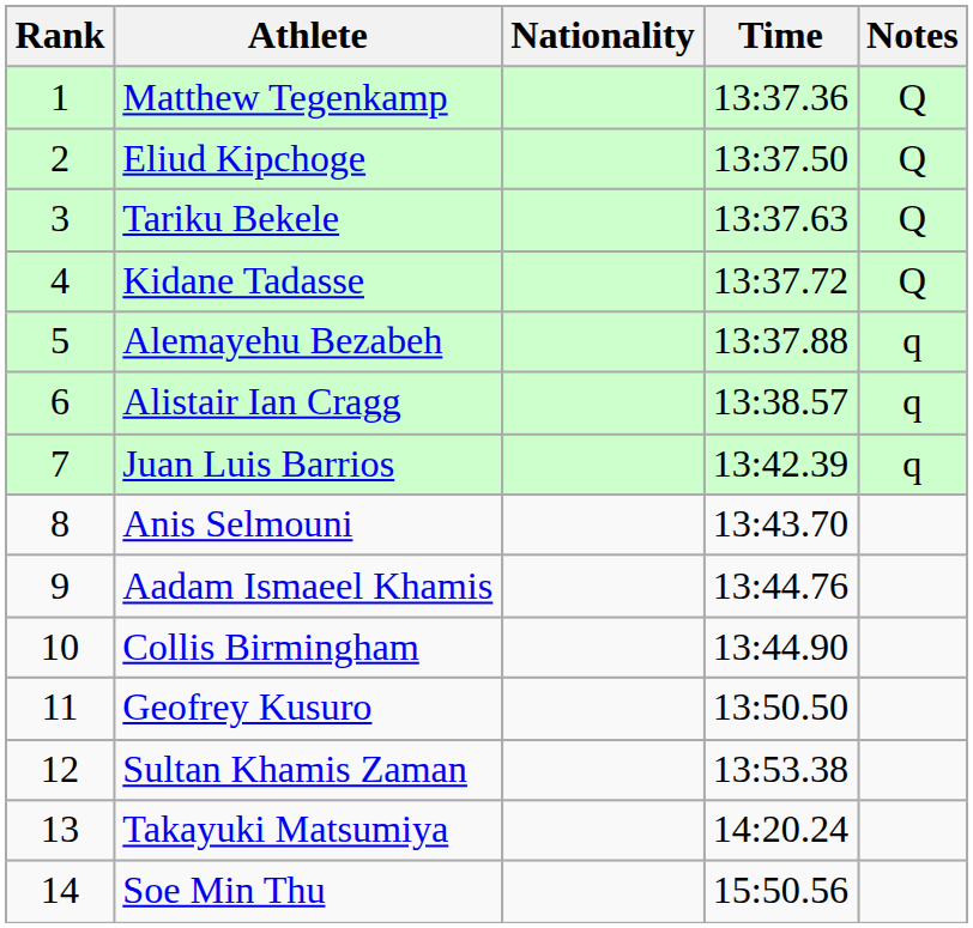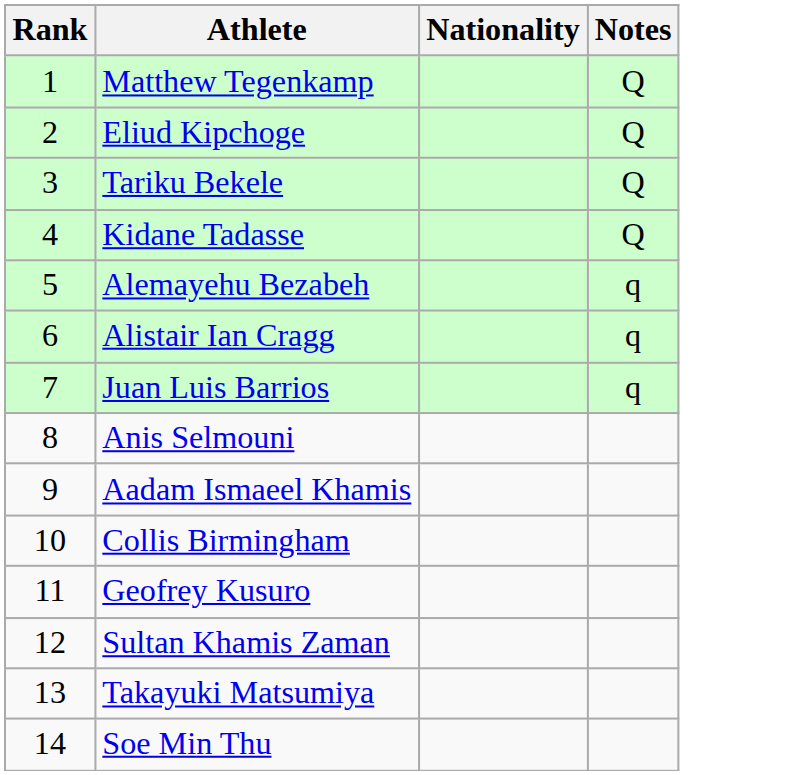- column: Time | 13:37.36 | 13:37.50 | 13:37.63 | 13:37.72 | 13:37.88 | 13:38.57 | 13:42.39 | 13:43.70 | 13:44.76 | 13:44.90 | 13:50.50 | 13:53.38 | 14:20.24 | 15:50.56
